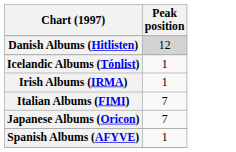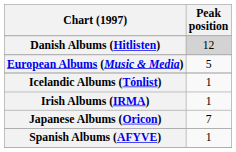+ row: European Albums (Music & Media) | 5
- row: Italian Albums (FIMI) | 7
